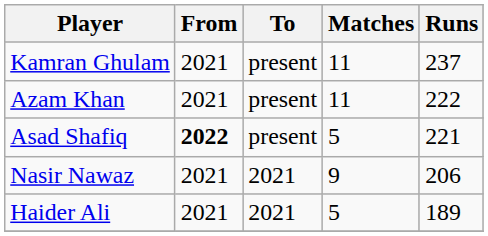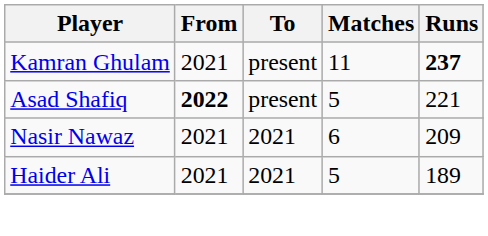Kamran Ghulam | Runs: normal -> bold
- row: Azam Khan | 2021 | present | 11 | 222
Nasir Nawaz | Matches: 9 -> 6
Nasir Nawaz | Runs: 206 -> 209
